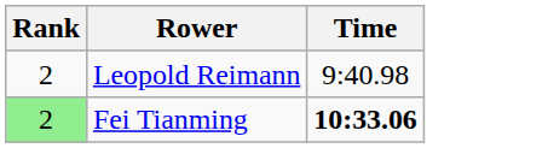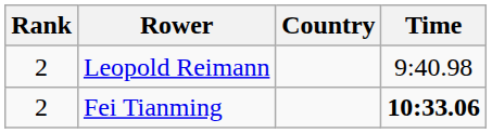+ column: Country
Fei Tianming | Rank: lightgreen background -> no background
